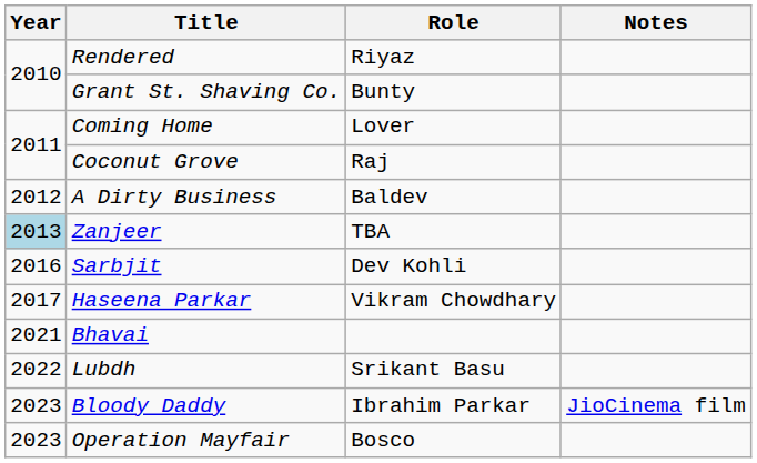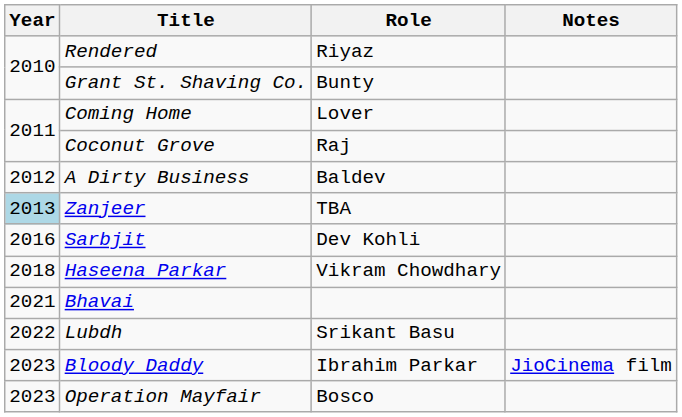Haseena Parkar | Year: 2017 -> 2018
